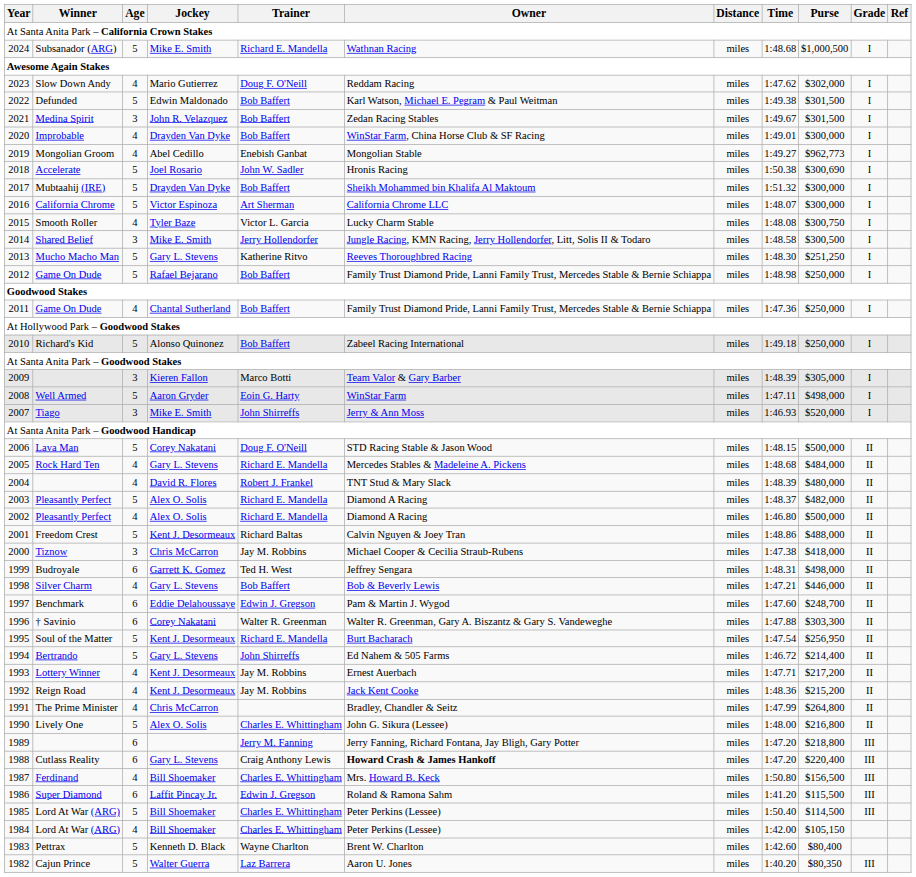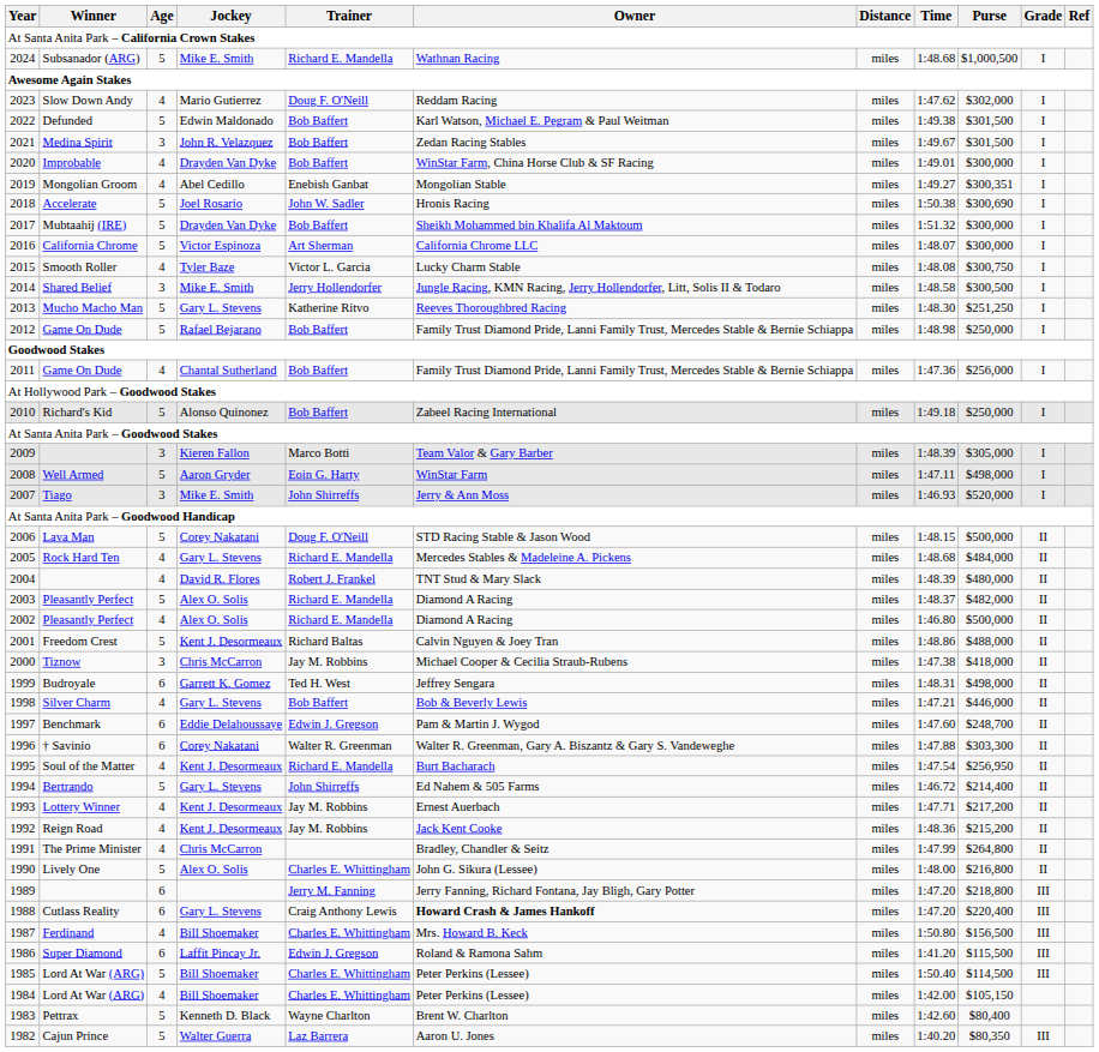2019 | Purse: $962,773 -> $300,351
2011 | Purse: $250,000 -> $256,000
1995 | Age: 5 -> 4
